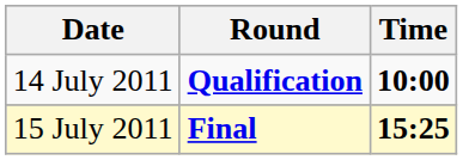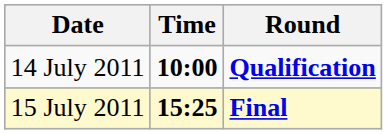columns swapped: Time <-> Round
